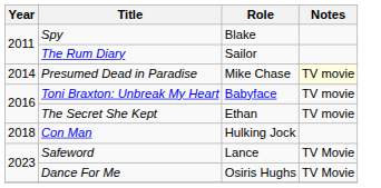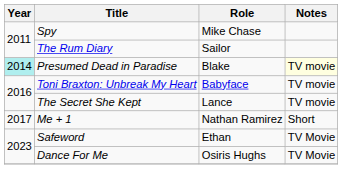Spy | Role: Blake -> Mike Chase
Presumed Dead in Paradise | Year: no background -> paleturquoise background
Presumed Dead in Paradise | Role: Mike Chase -> Blake
The Secret She Kept | Role: Ethan -> Lance
+ row: 2017 | Me + 1 | Nathan Ramirez | Short
- row: 2018 | Con Man | Hulking Jock
Safeword | Role: Lance -> Ethan
